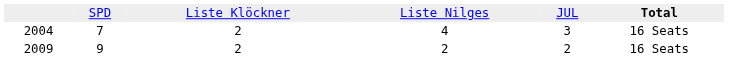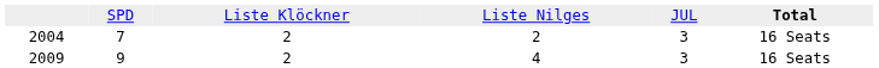2004 | column 4: 4 -> 2
2009 | column 4: 2 -> 4
2009 | column 5: 2 -> 3
